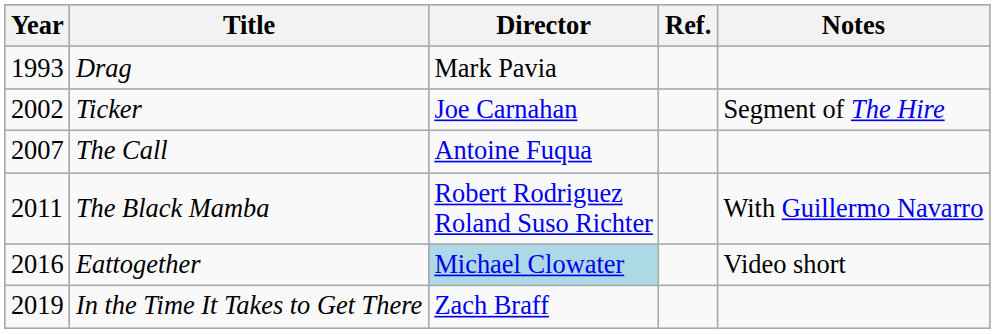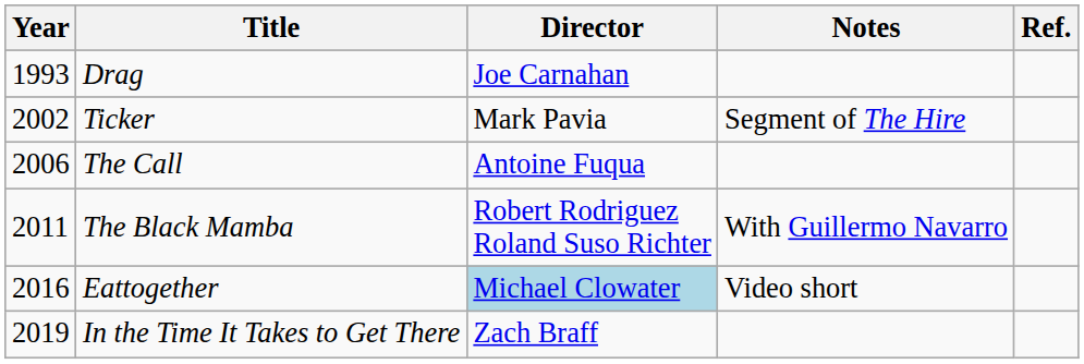columns swapped: Notes <-> Ref.
Drag | Director: Mark Pavia -> Joe Carnahan
Ticker | Director: Joe Carnahan -> Mark Pavia
The Call | Year: 2007 -> 2006
